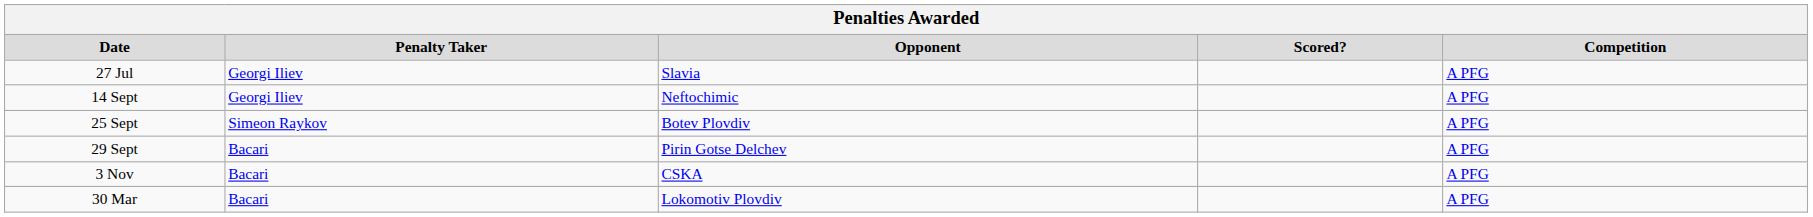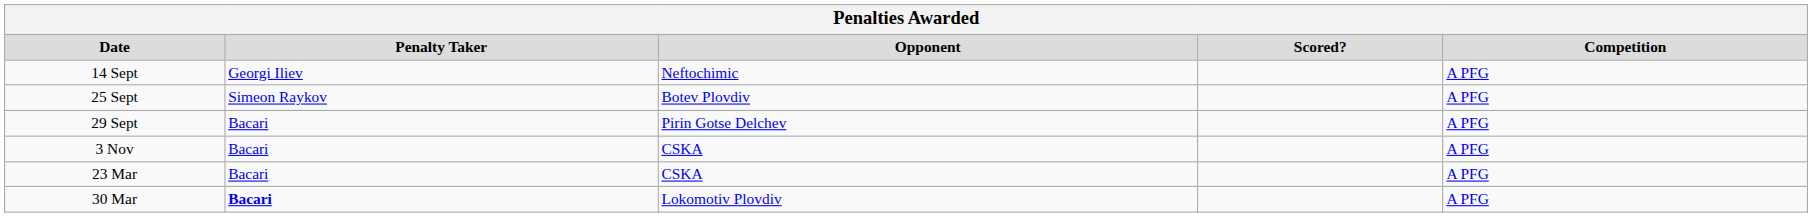- row: 27 Jul | Georgi Iliev | Slavia | A PFG
+ row: 23 Mar | Bacari | CSKA | A PFG
30 Mar | Penalty Taker: normal -> bold
